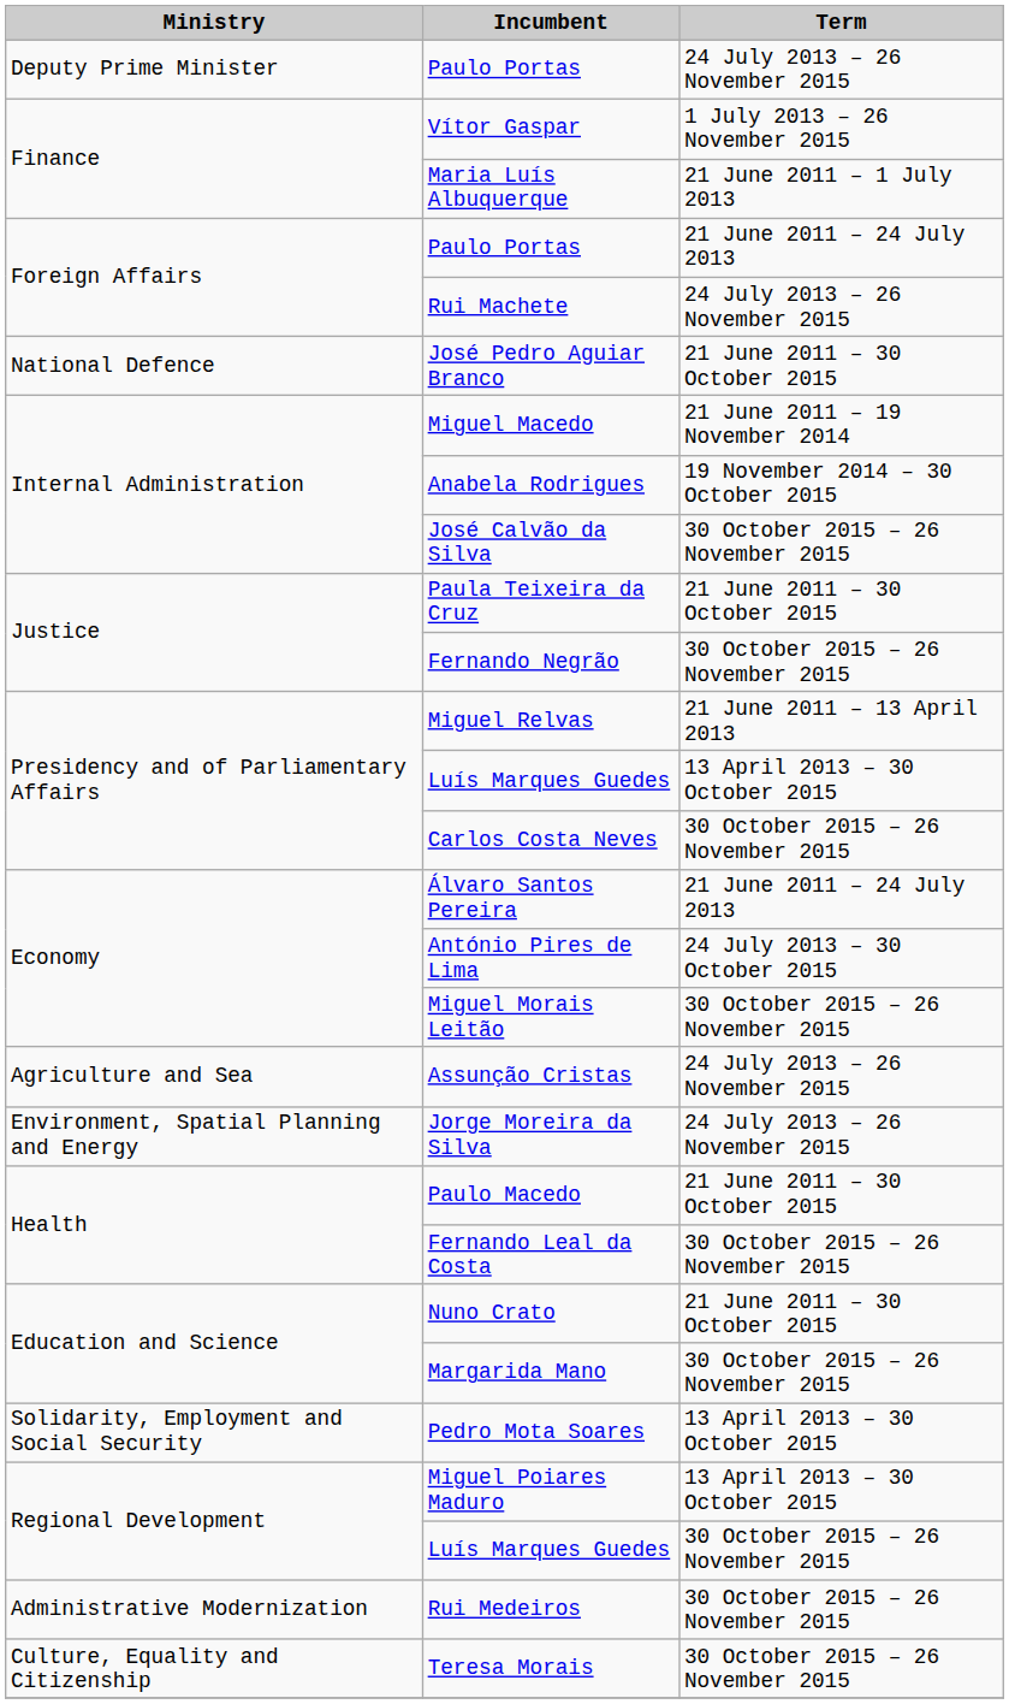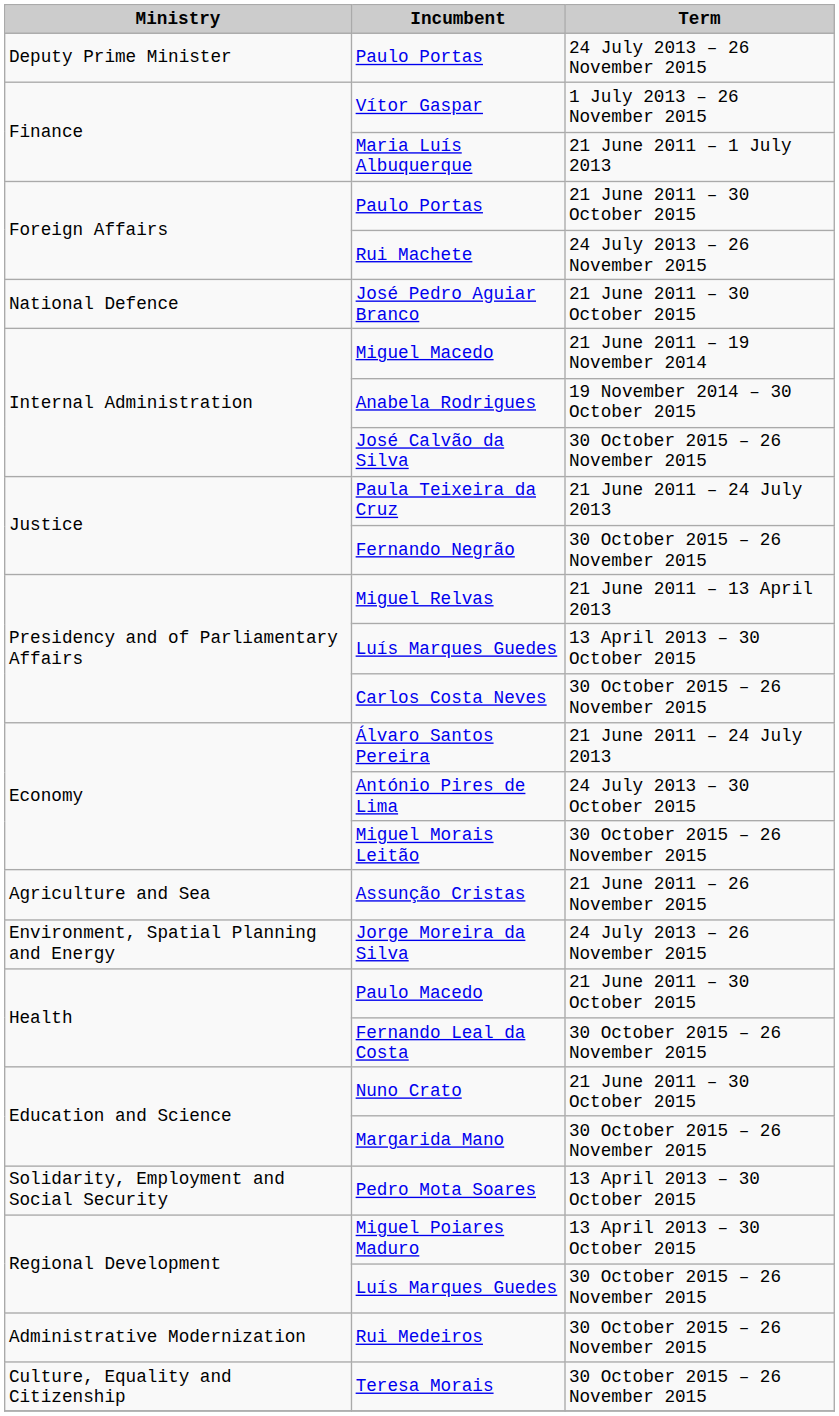Foreign Affairs / Paulo Portas | Term: 21 June 2011 – 24 July 2013 -> 21 June 2011 – 30 October 2015
Paula Teixeira da Cruz | Term: 21 June 2011 – 30 October 2015 -> 21 June 2011 – 24 July 2013
Assunção Cristas | Term: 24 July 2013 – 26 November 2015 -> 21 June 2011 – 26 November 2015
